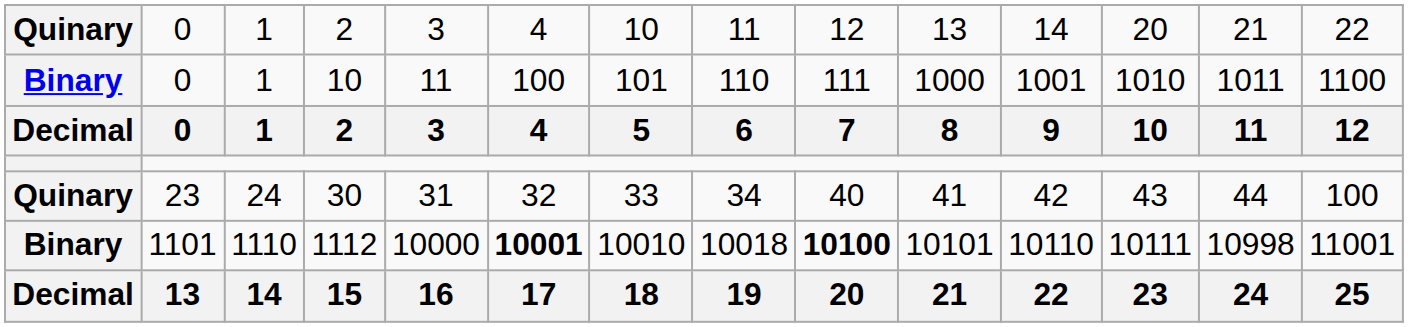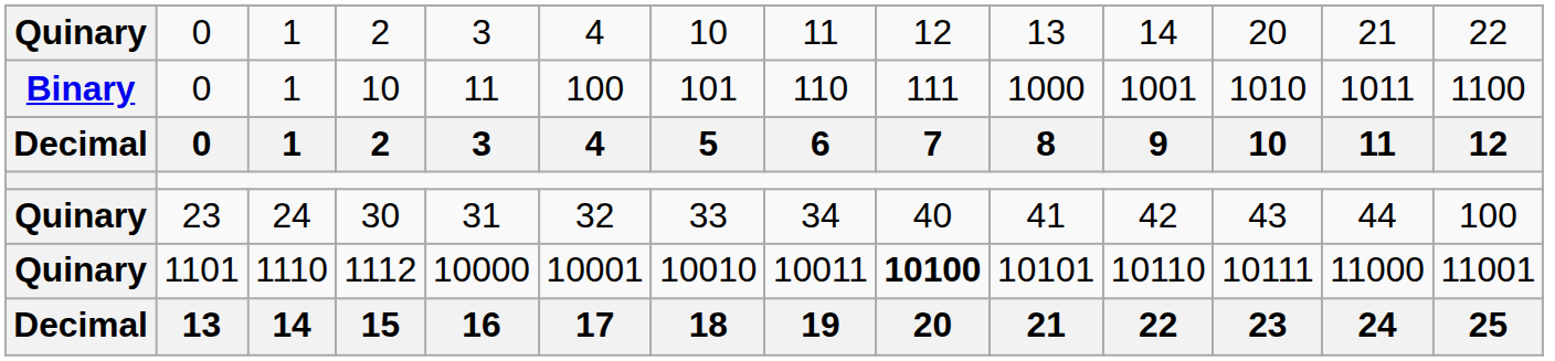1101 | column 1: Binary -> Quinary
1101 | column 6: bold -> normal
1101 | column 8: 10018 -> 10011
1101 | column 13: 10998 -> 11000
